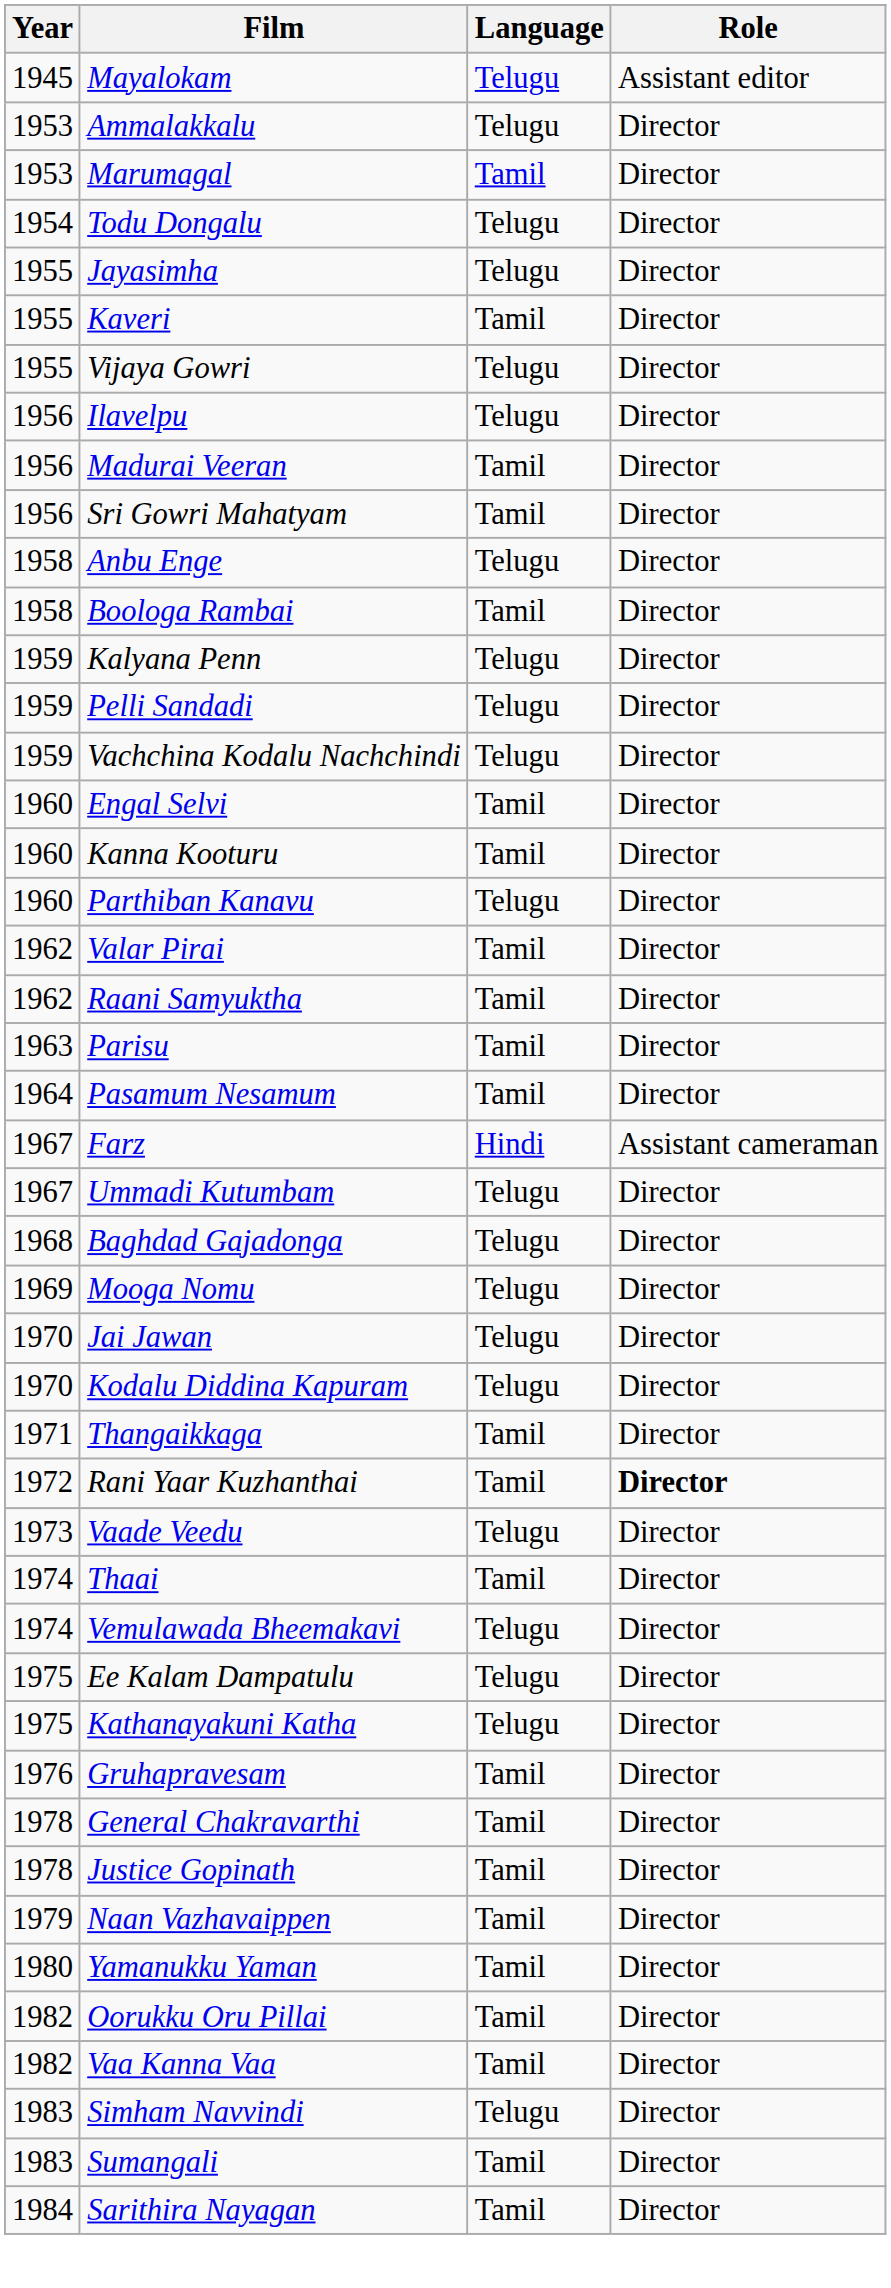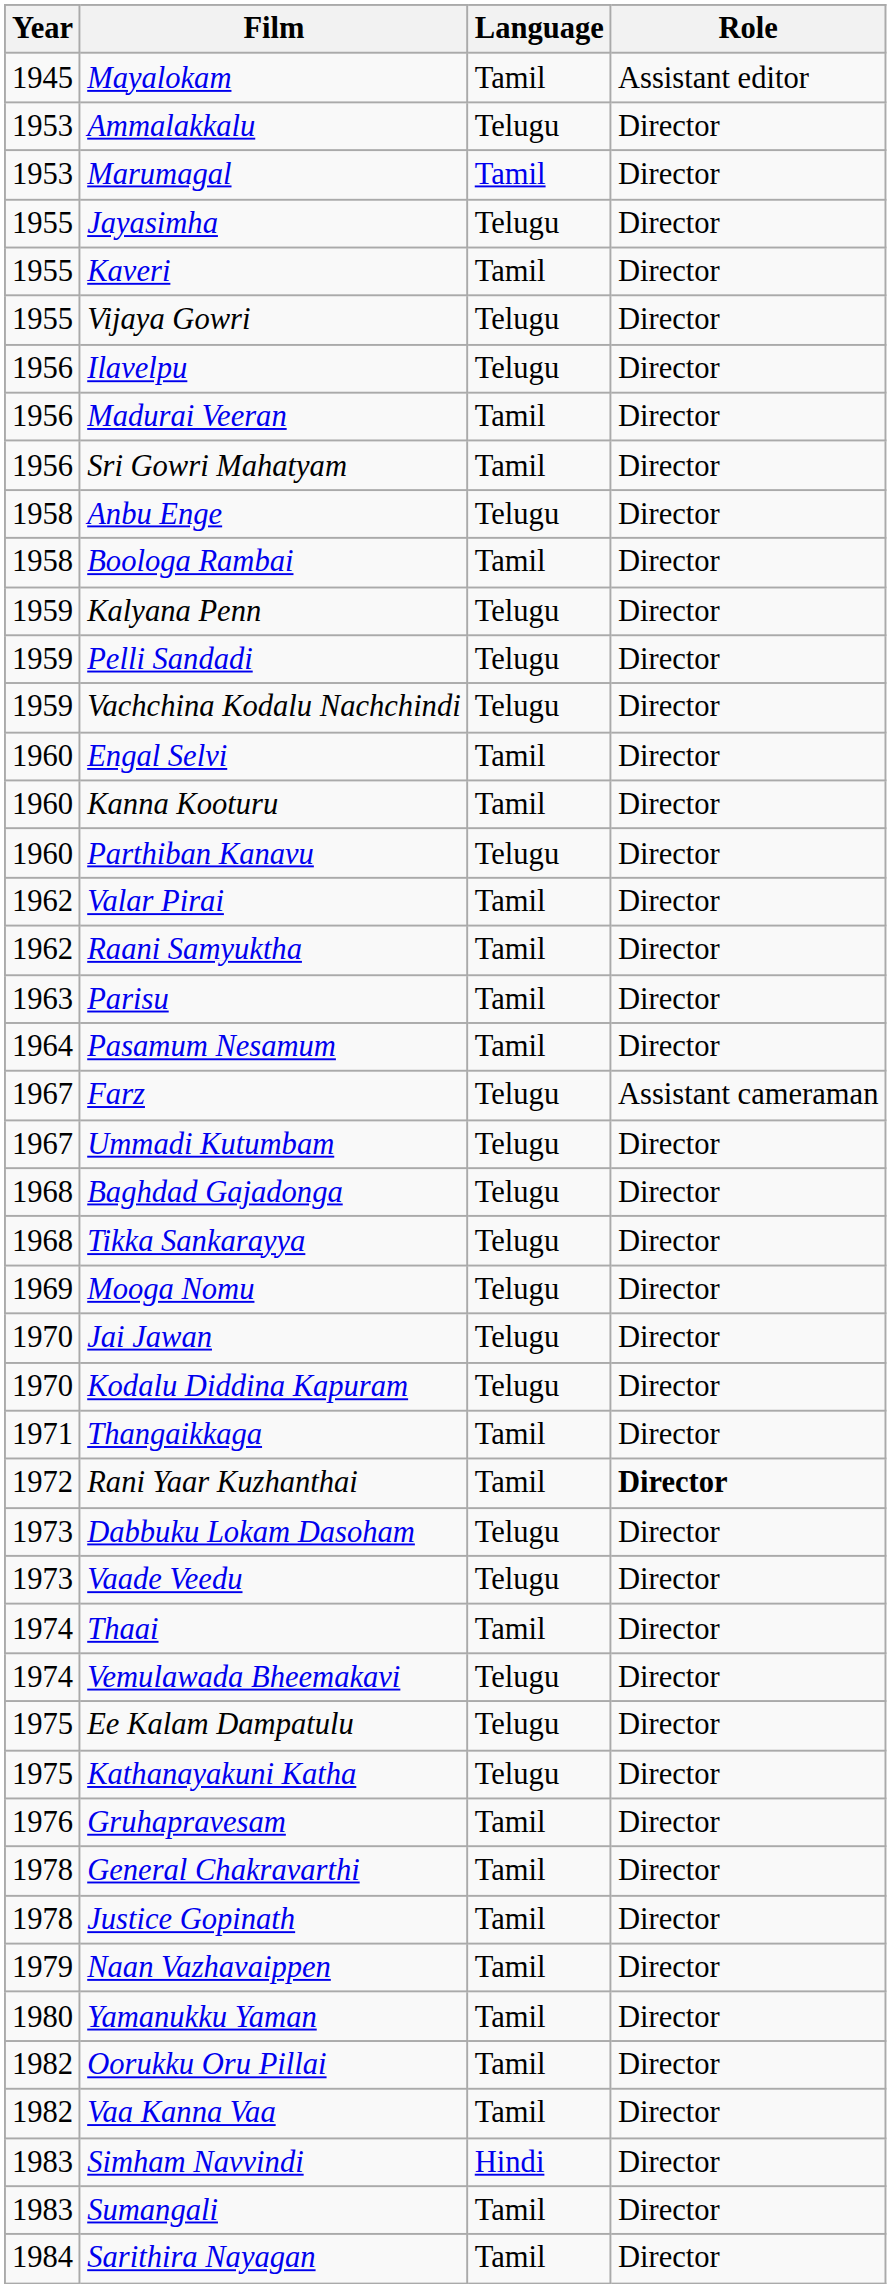Mayalokam | Language: Telugu -> Tamil
- row: 1954 | Todu Dongalu | Telugu | Director
Farz | Language: Hindi -> Telugu
+ row: 1968 | Tikka Sankarayya | Telugu | Director
+ row: 1973 | Dabbuku Lokam Dasoham | Telugu | Director
Simham Navvindi | Language: Telugu -> Hindi
